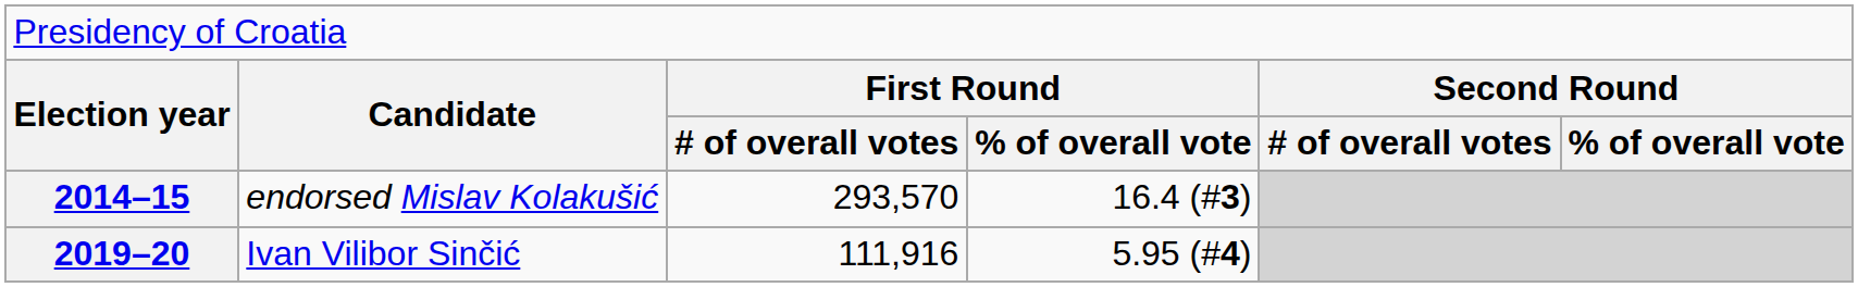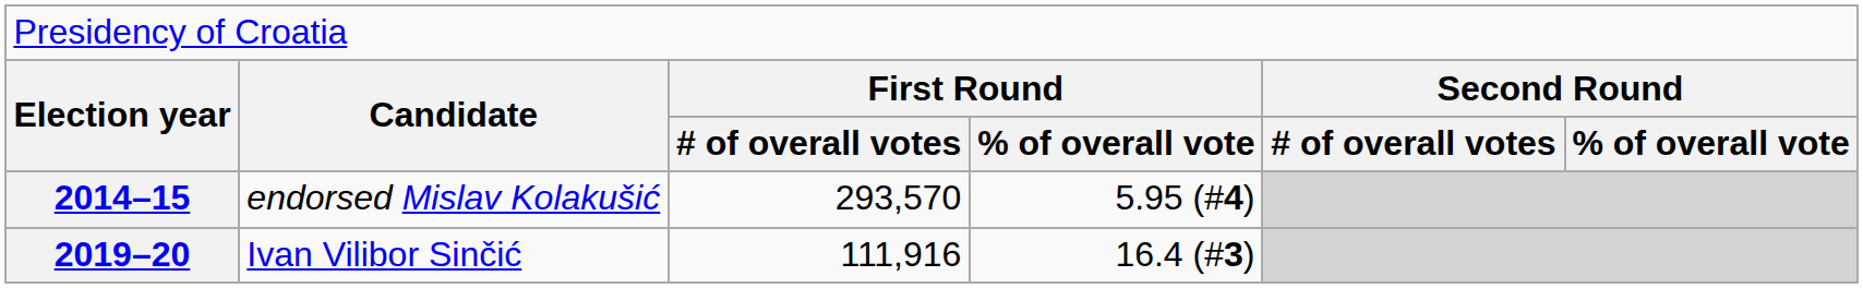2014–15 | column 4: 16.4 (#3) -> 5.95 (#4)
2019–20 | column 4: 5.95 (#4) -> 16.4 (#3)
